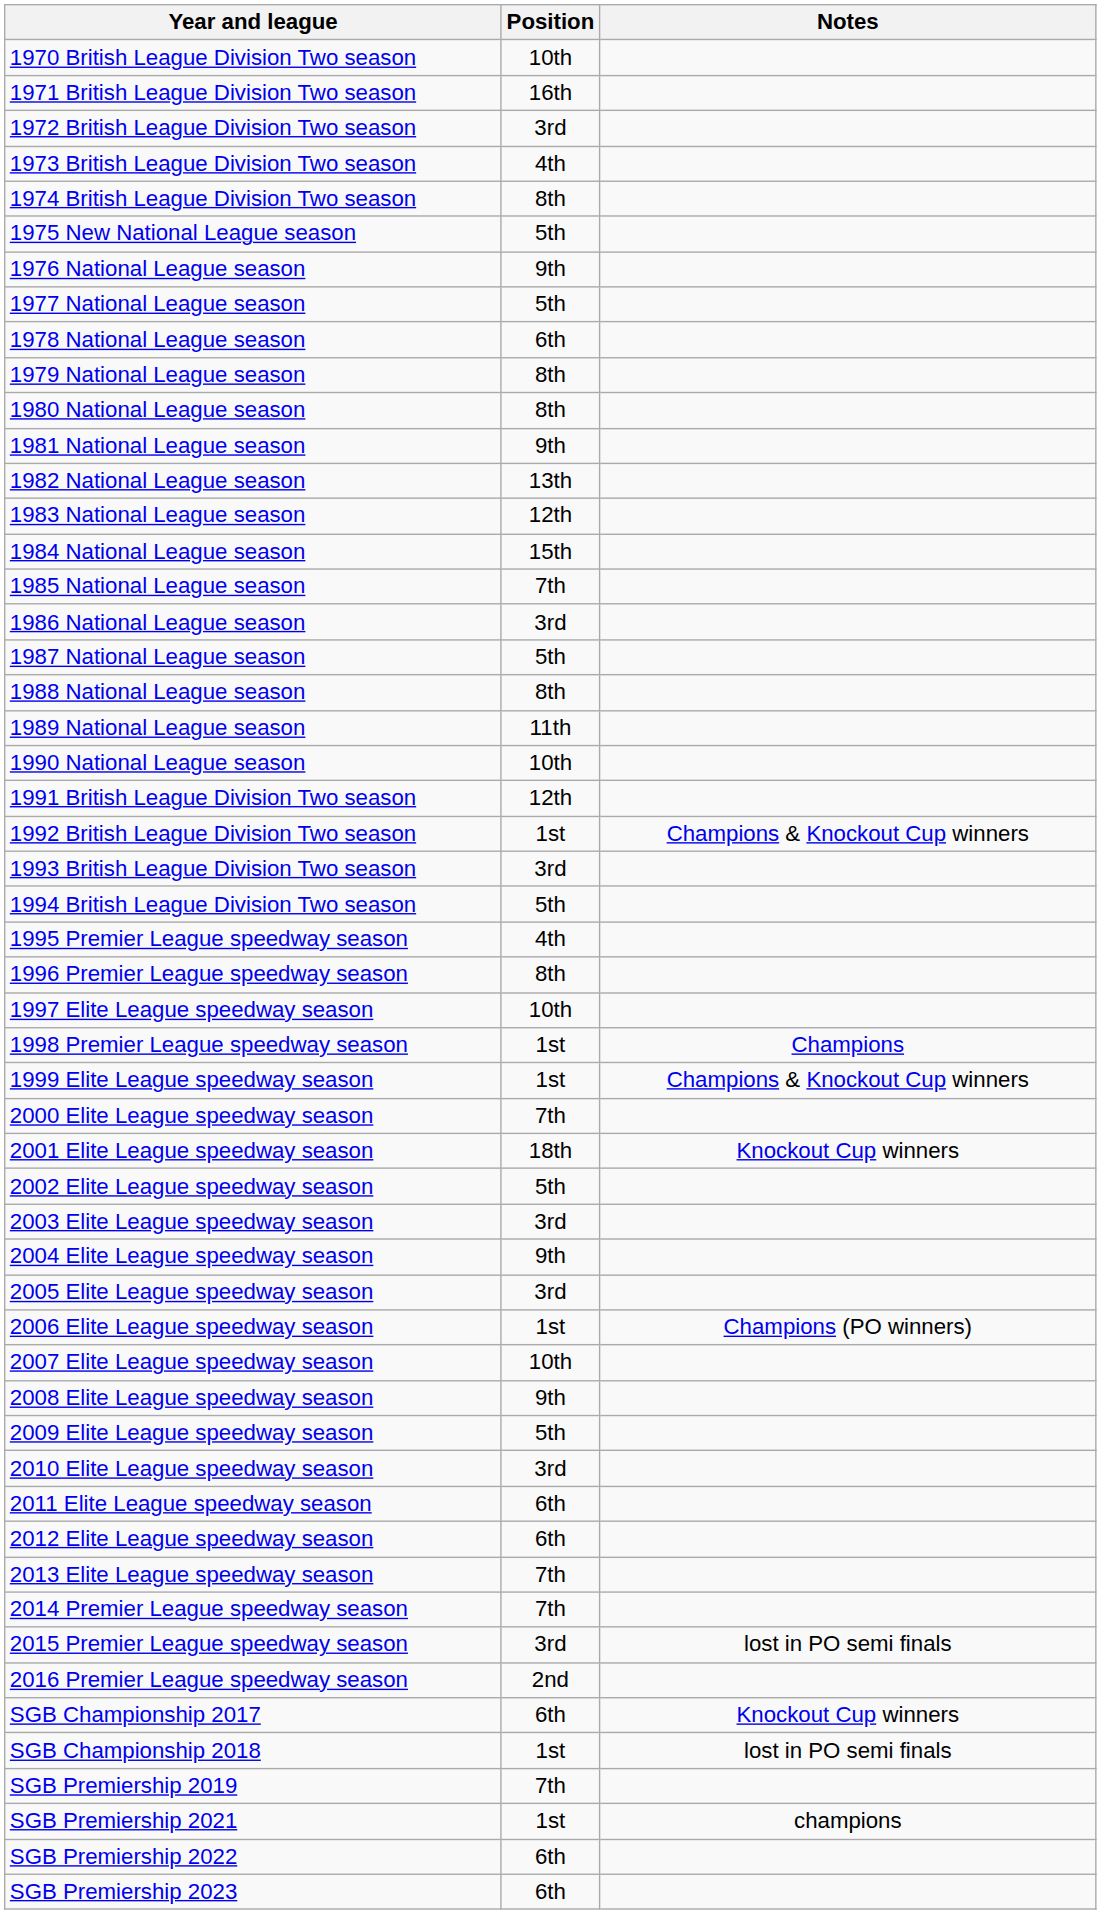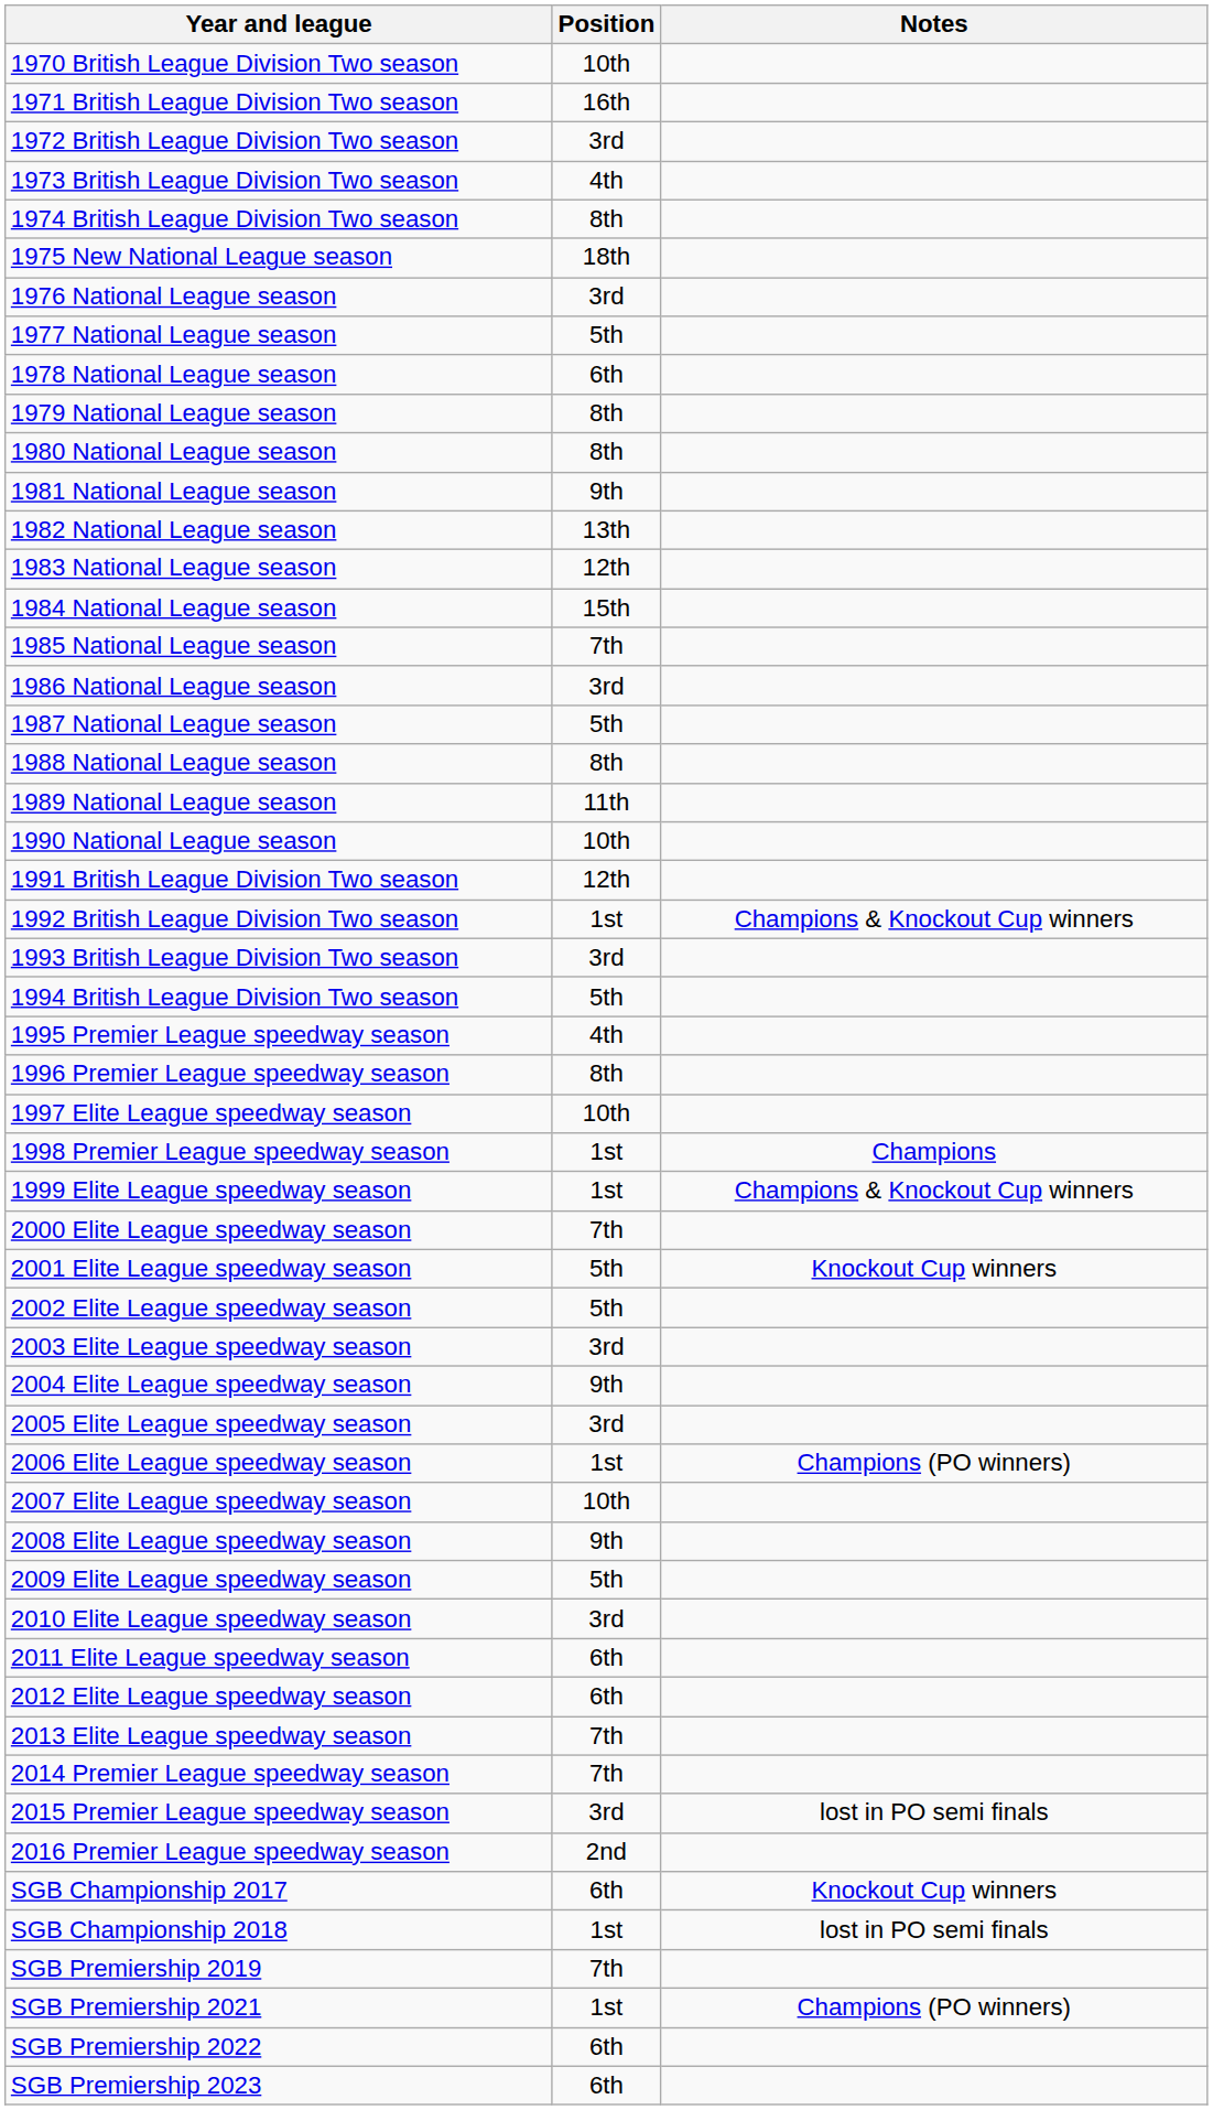1975 New National League season | Position: 5th -> 18th
1976 National League season | Position: 9th -> 3rd
2001 Elite League speedway season | Position: 18th -> 5th
SGB Premiership 2021 | Notes: champions -> Champions (PO winners)
